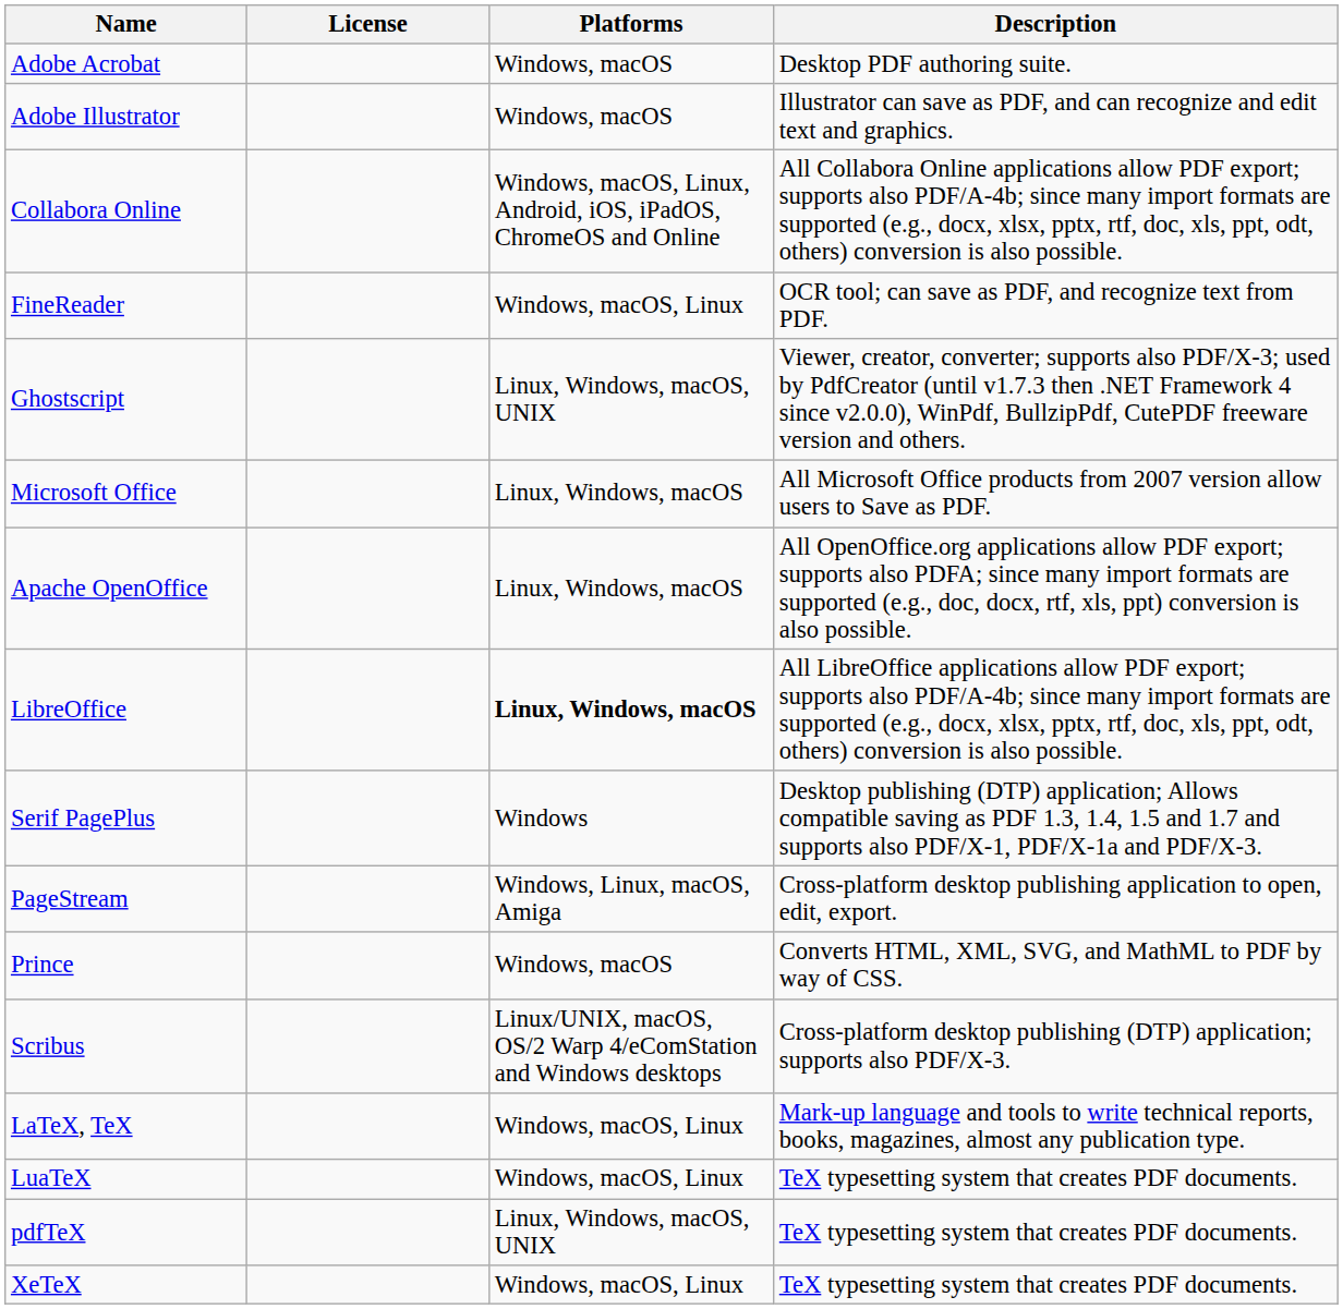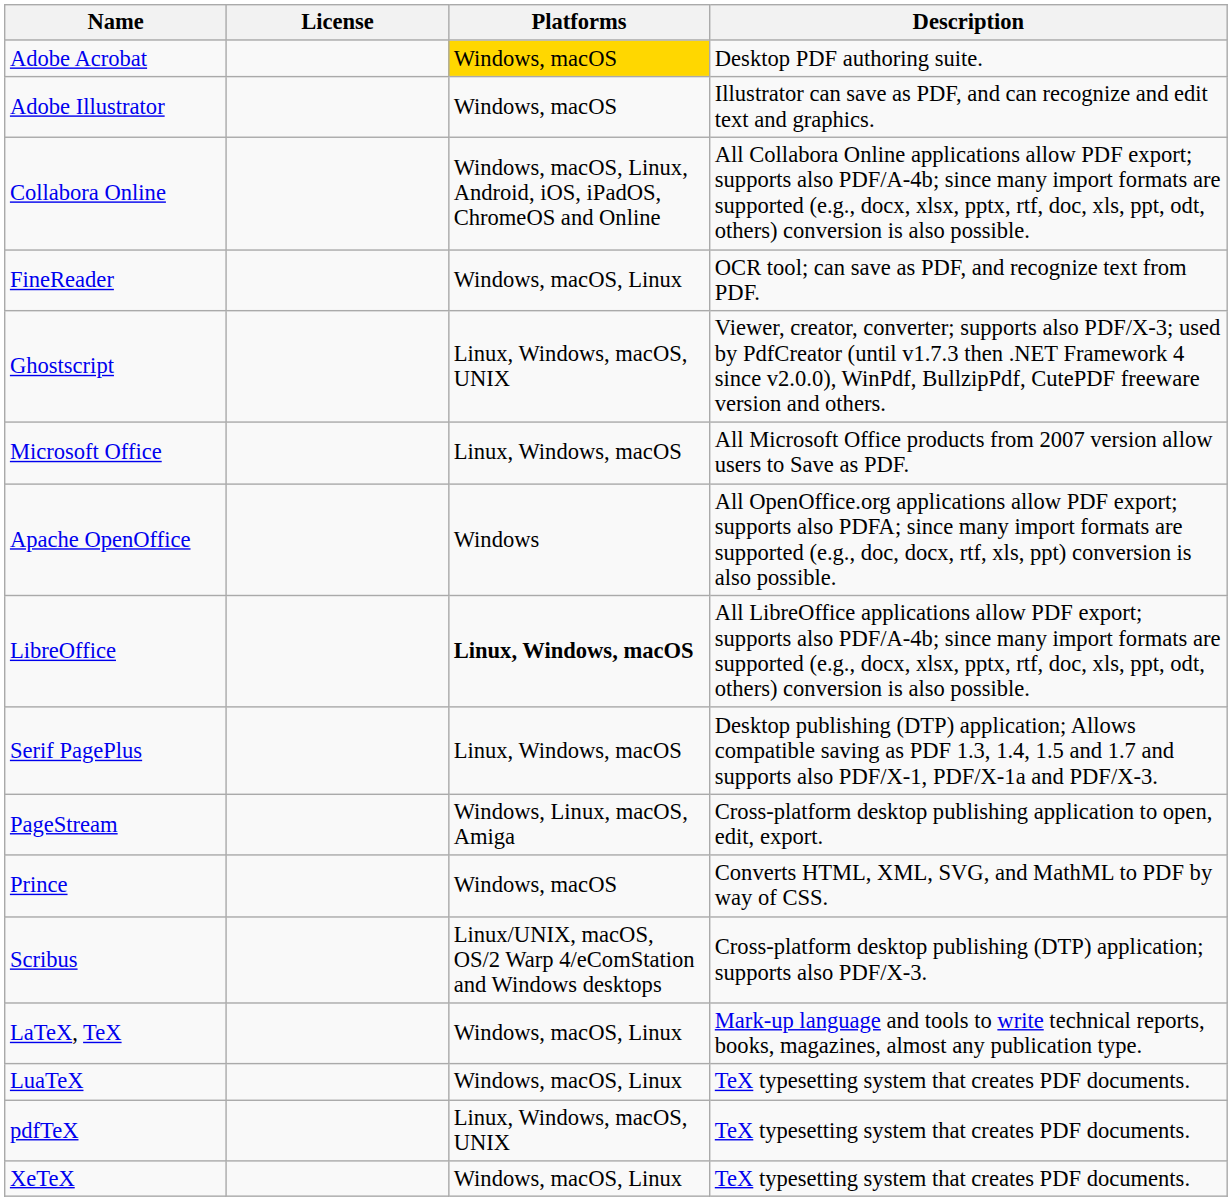Adobe Acrobat | Platforms: no background -> gold background
Apache OpenOffice | Platforms: Linux, Windows, macOS -> Windows
Serif PagePlus | Platforms: Windows -> Linux, Windows, macOS
